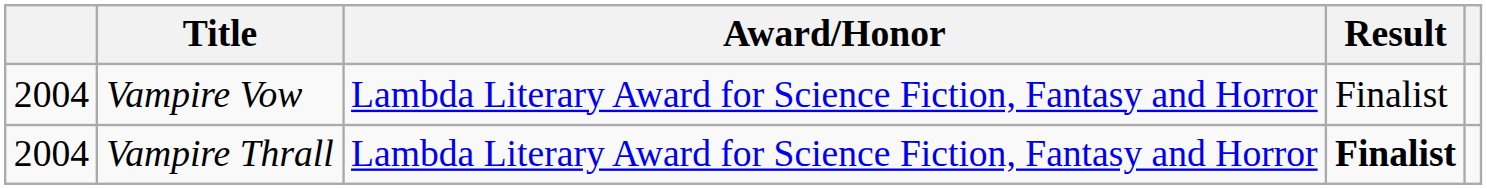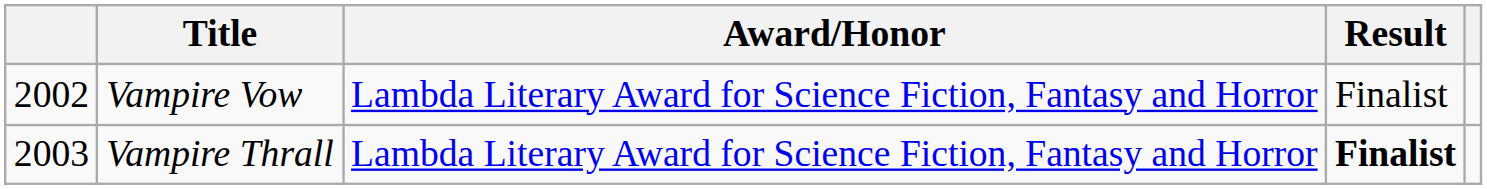Vampire Vow | column 1: 2004 -> 2002
Vampire Thrall | column 1: 2004 -> 2003
